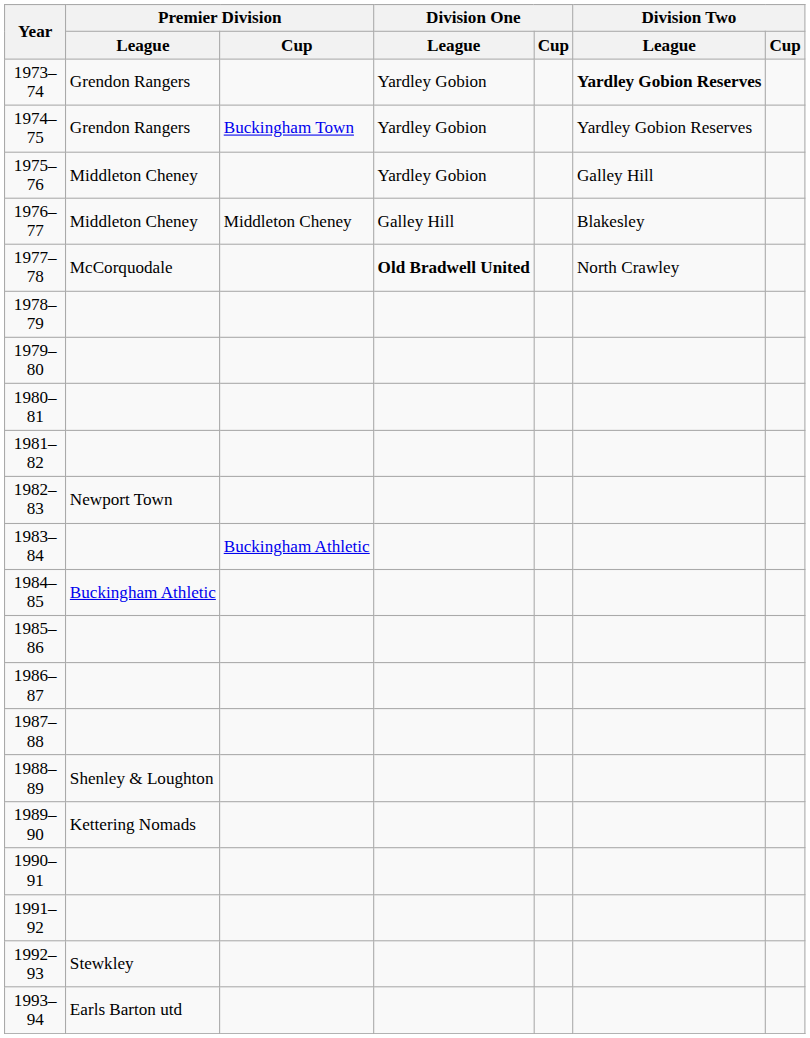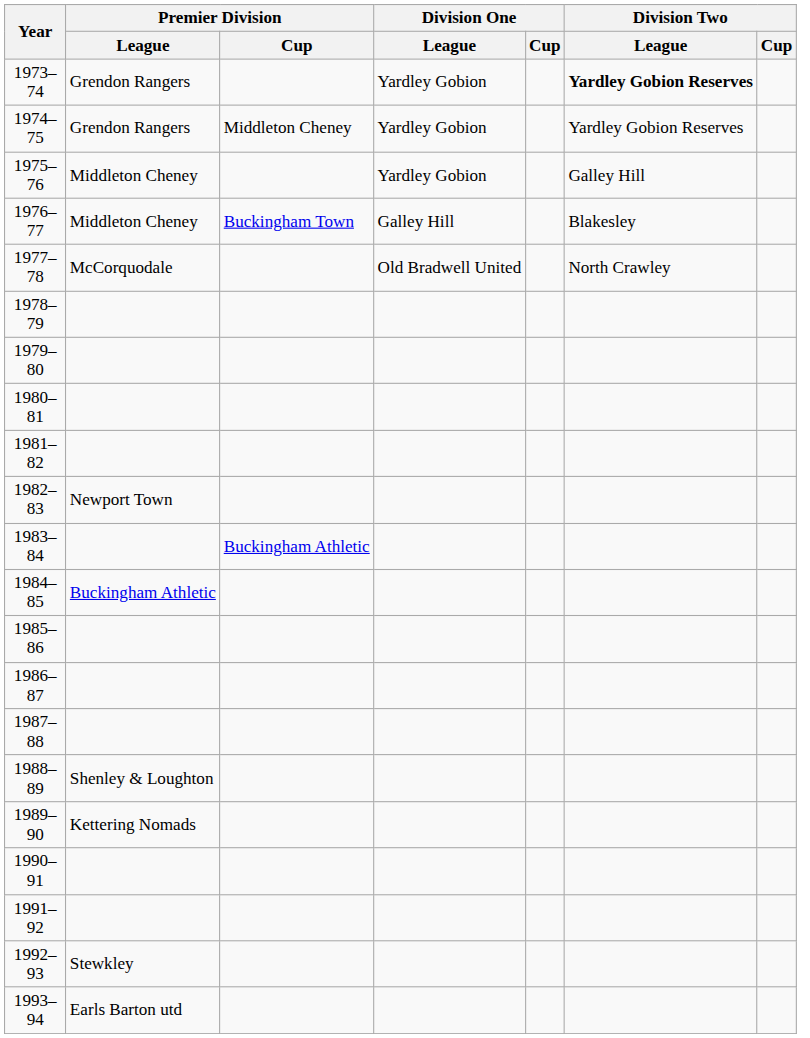1974–75 | Premier Division / Cup: Buckingham Town -> Middleton Cheney
1976–77 | Premier Division / Cup: Middleton Cheney -> Buckingham Town
1977–78 | Division One / League: bold -> normal
